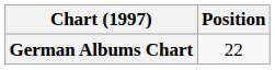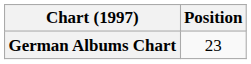German Albums Chart | Position: 22 -> 23
